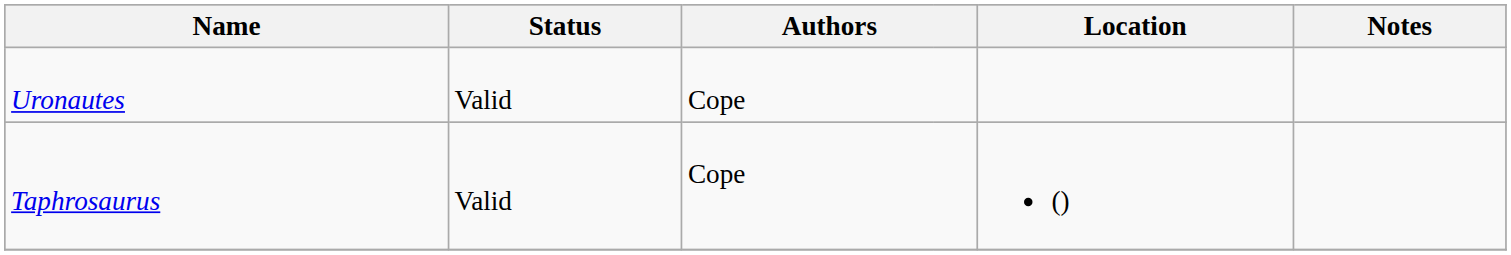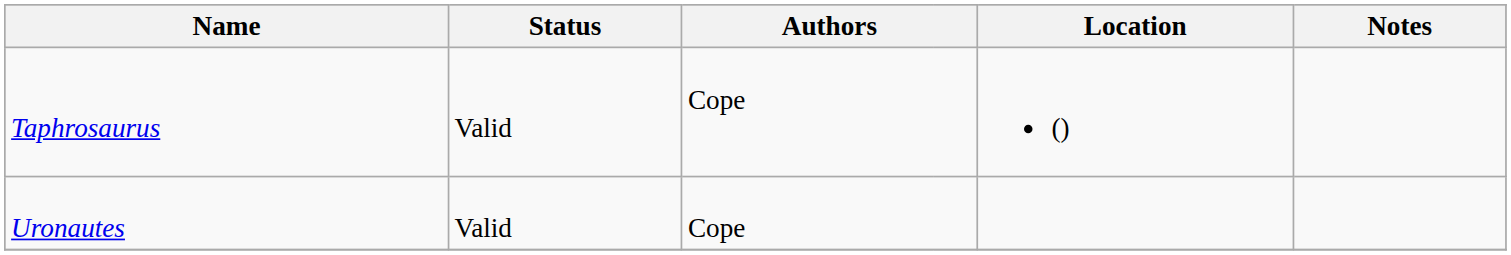rows swapped: Taphrosaurus <-> Uronautes
